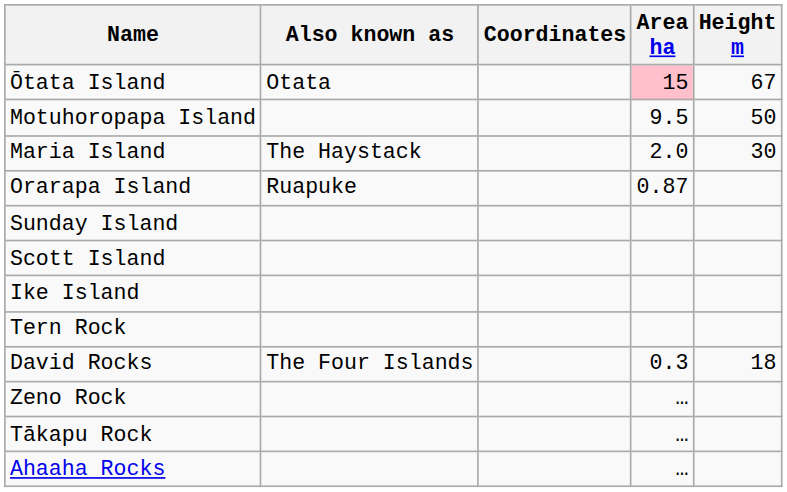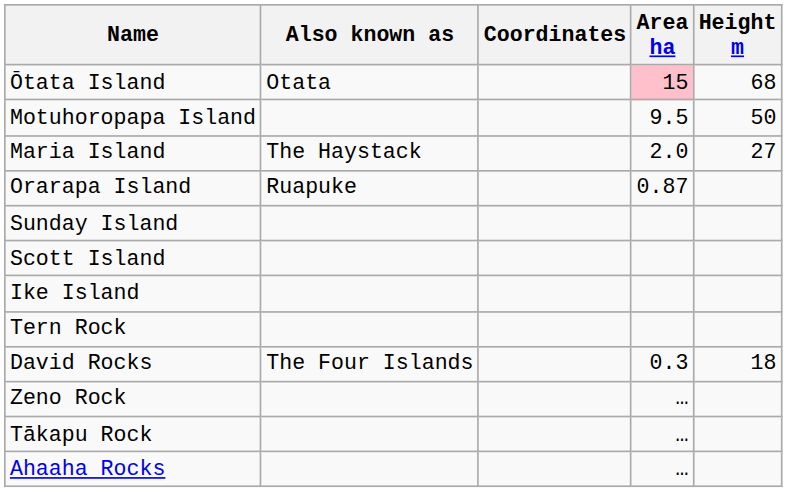Ōtata Island | Height m: 67 -> 68
Maria Island | Height m: 30 -> 27
